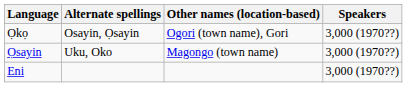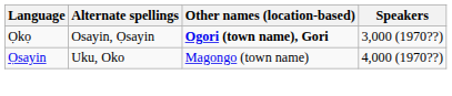Ọkọ | Other names (location-based): normal -> bold
Ọsayin | Speakers: 3,000 (1970??) -> 4,000 (1970??)
- row: Eni | 3,000 (1970??)
